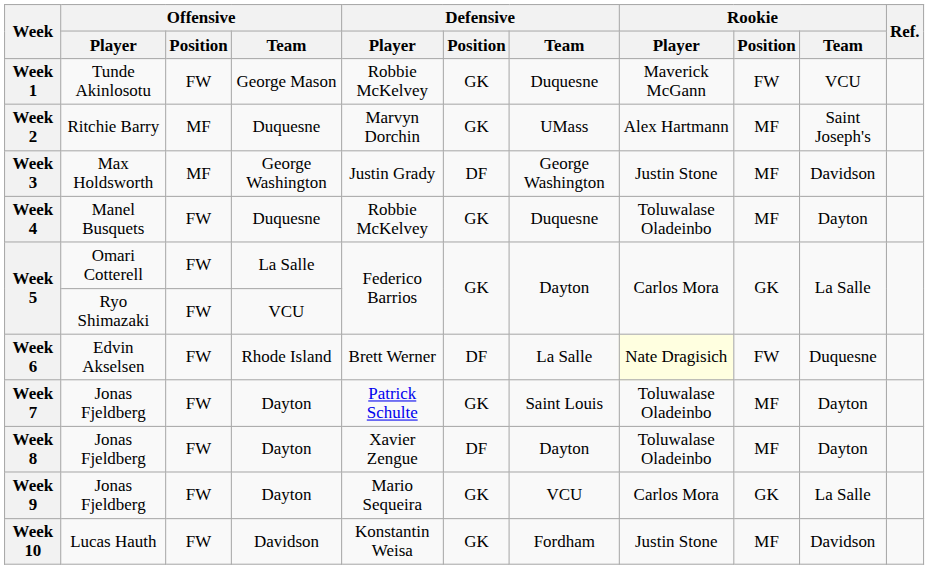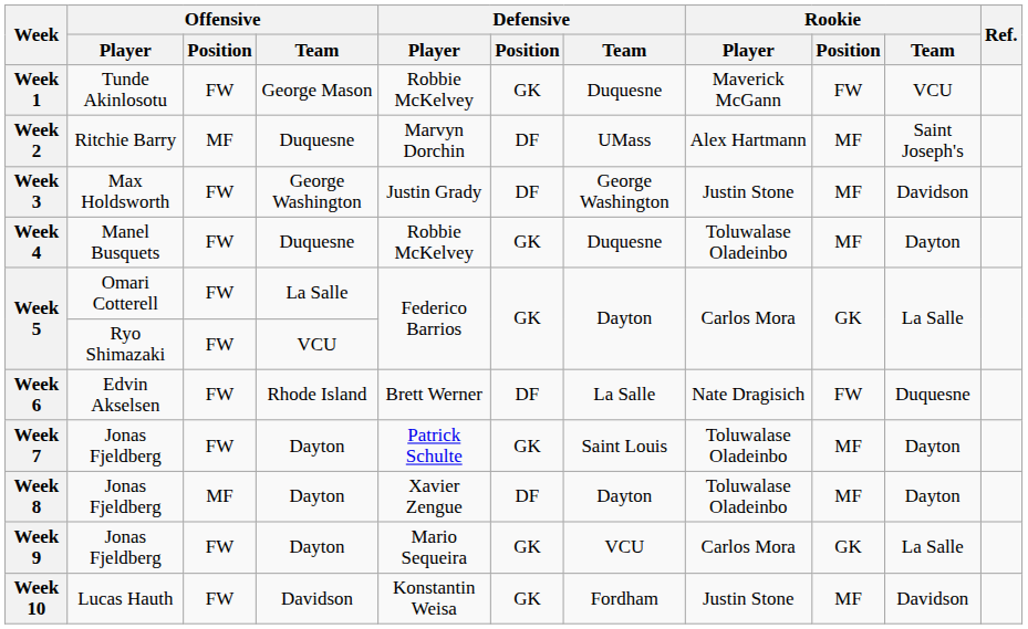Week 2 | Defensive / Position: GK -> DF
Week 3 | Offensive / Position: MF -> FW
Week 6 | Rookie / Player: lightyellow background -> no background
Week 8 | Offensive / Position: FW -> MF
